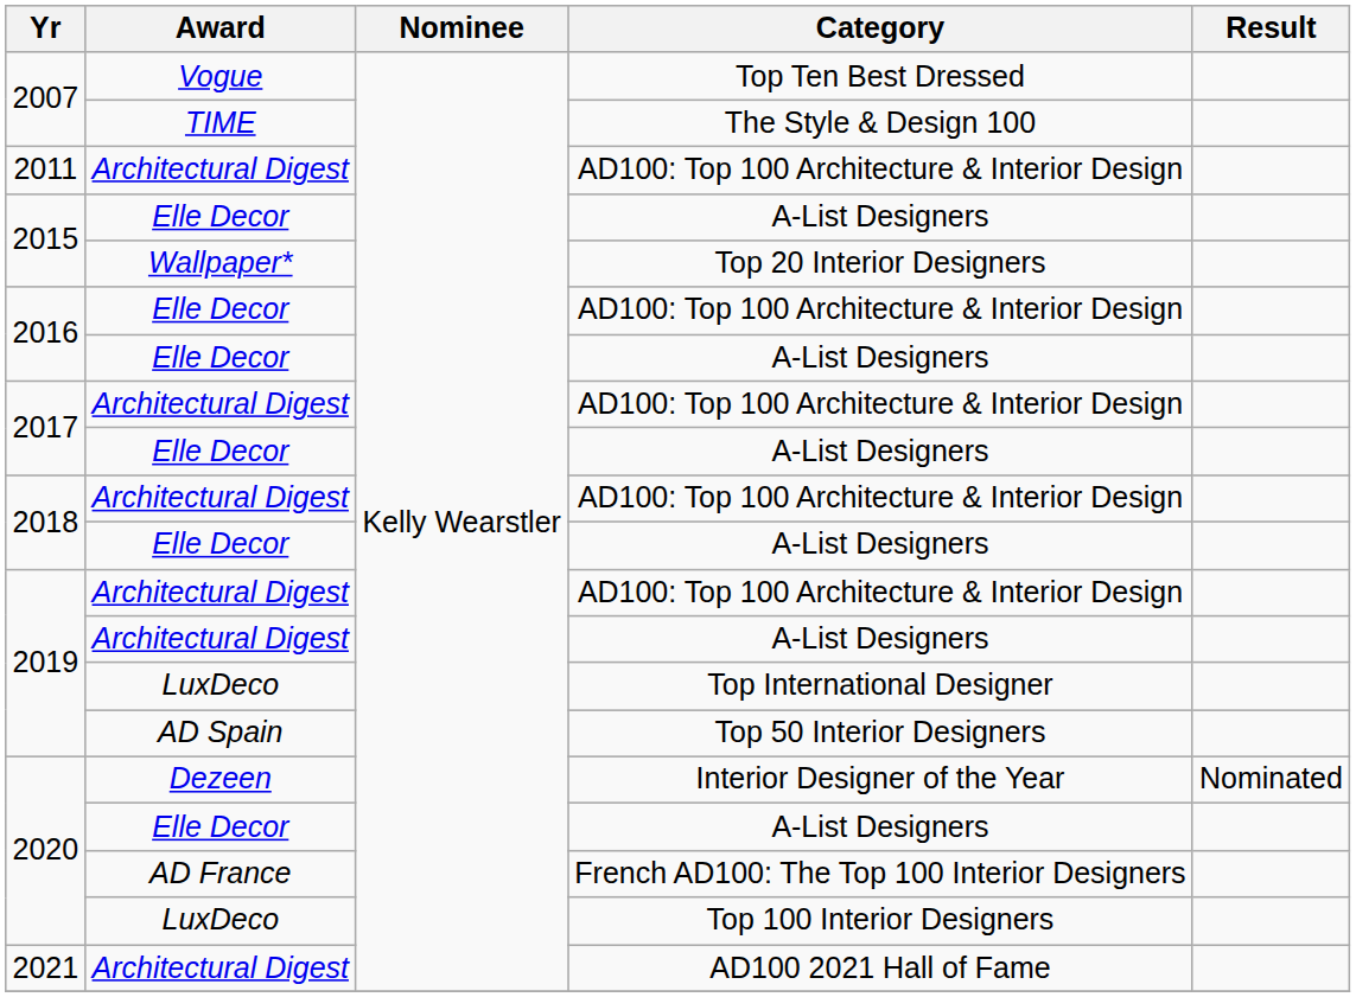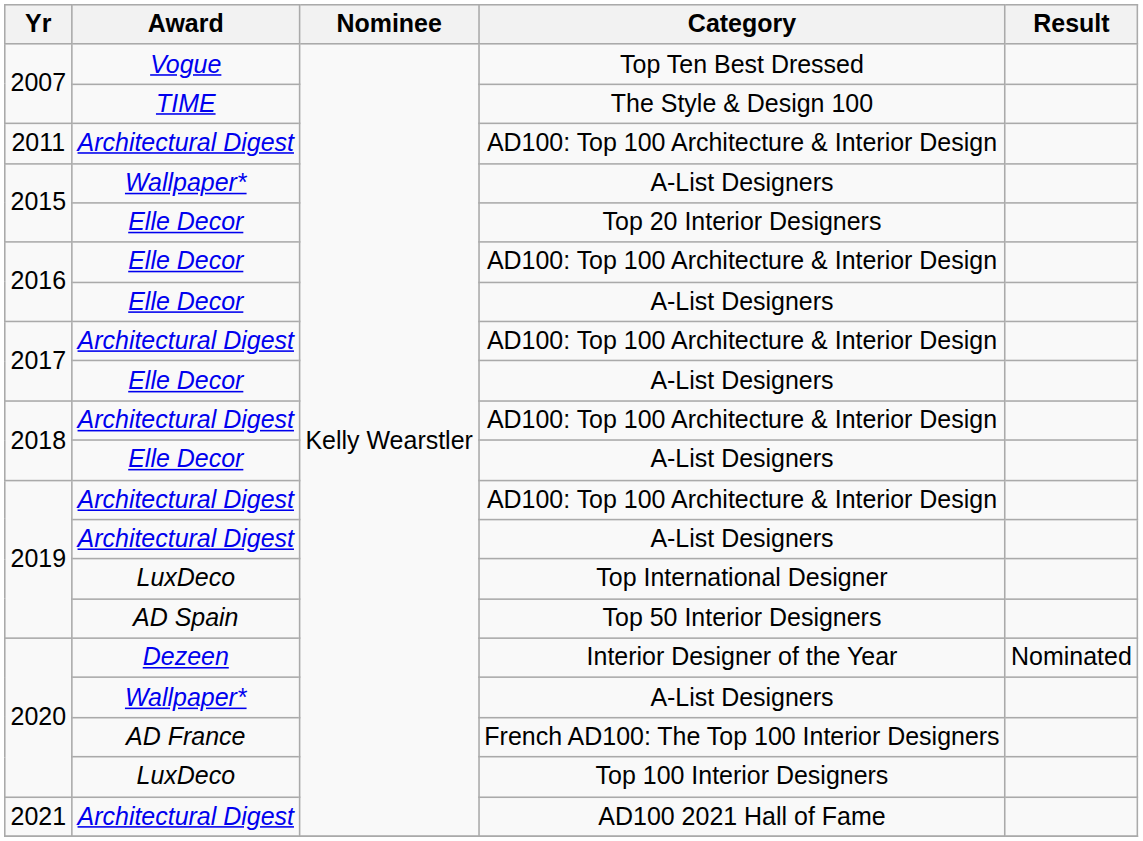2015 / A-List Designers | Award: Elle Decor -> Wallpaper*
Top 20 Interior Designers | Award: Wallpaper* -> Elle Decor
2020 / A-List Designers | Award: Elle Decor -> Wallpaper*
